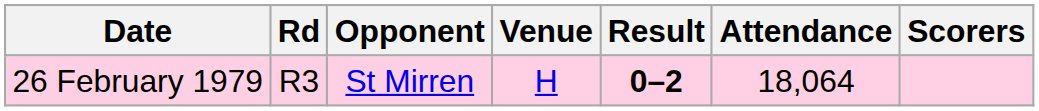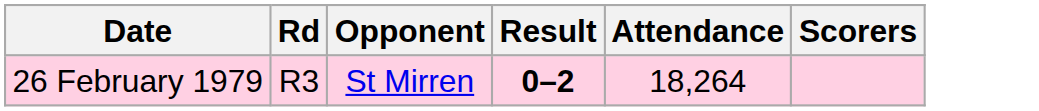- column: Venue | H
26 February 1979 | Attendance: 18,064 -> 18,264
